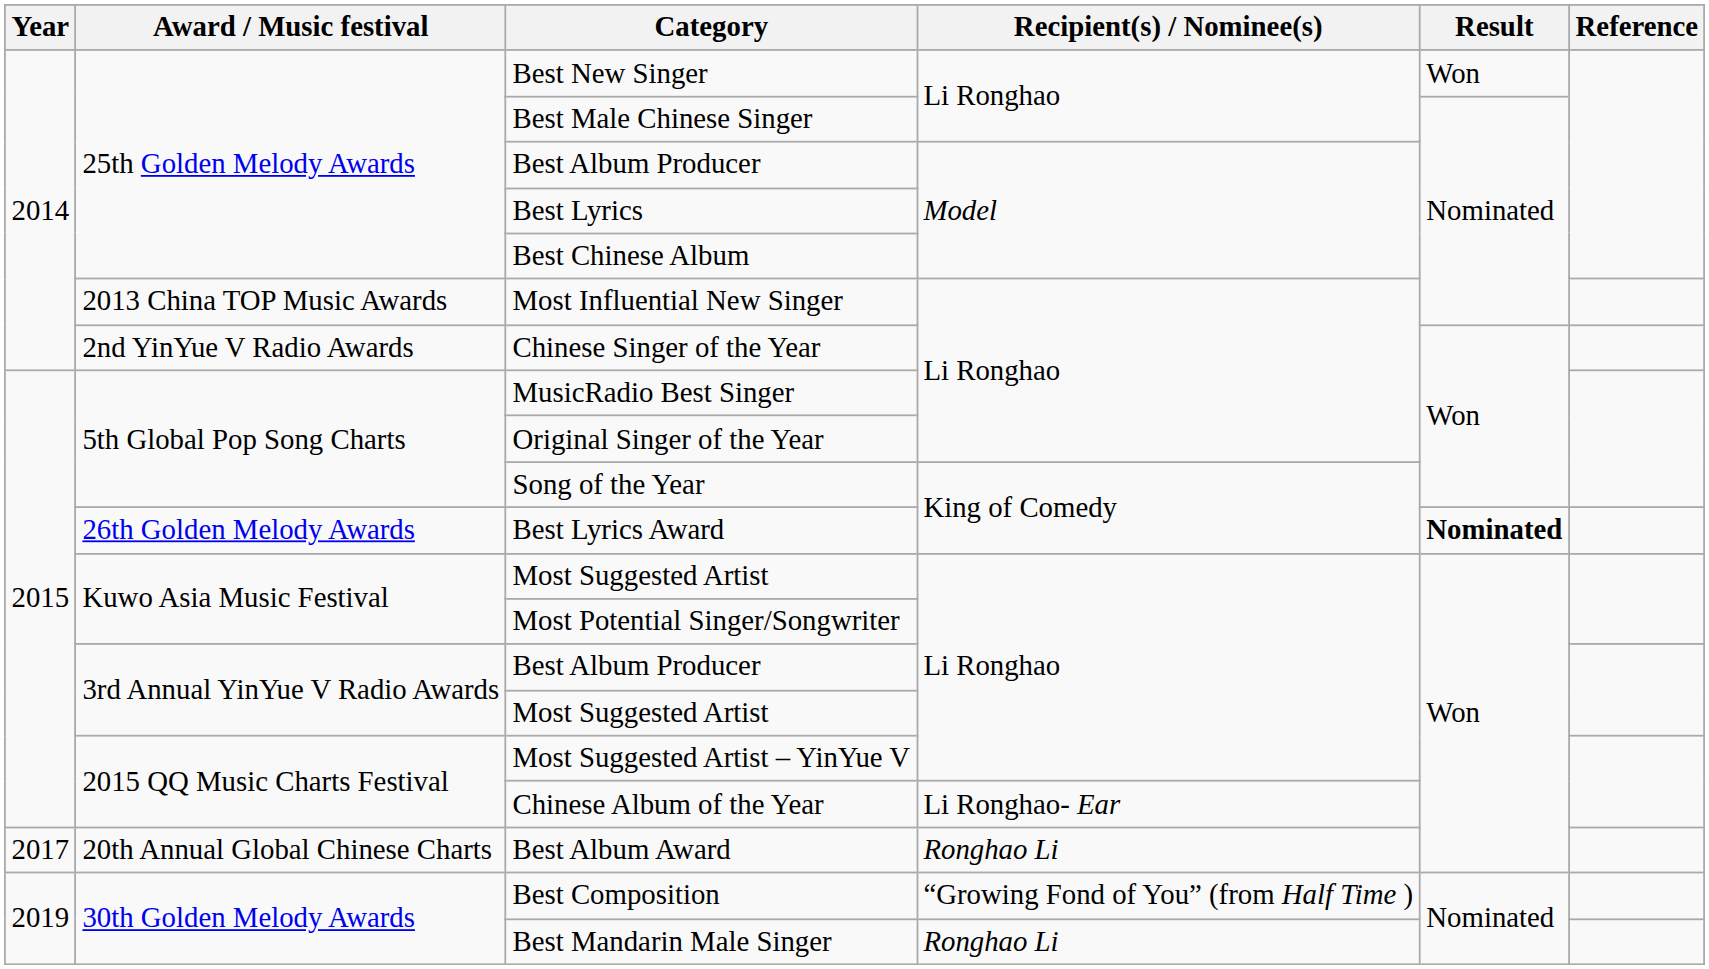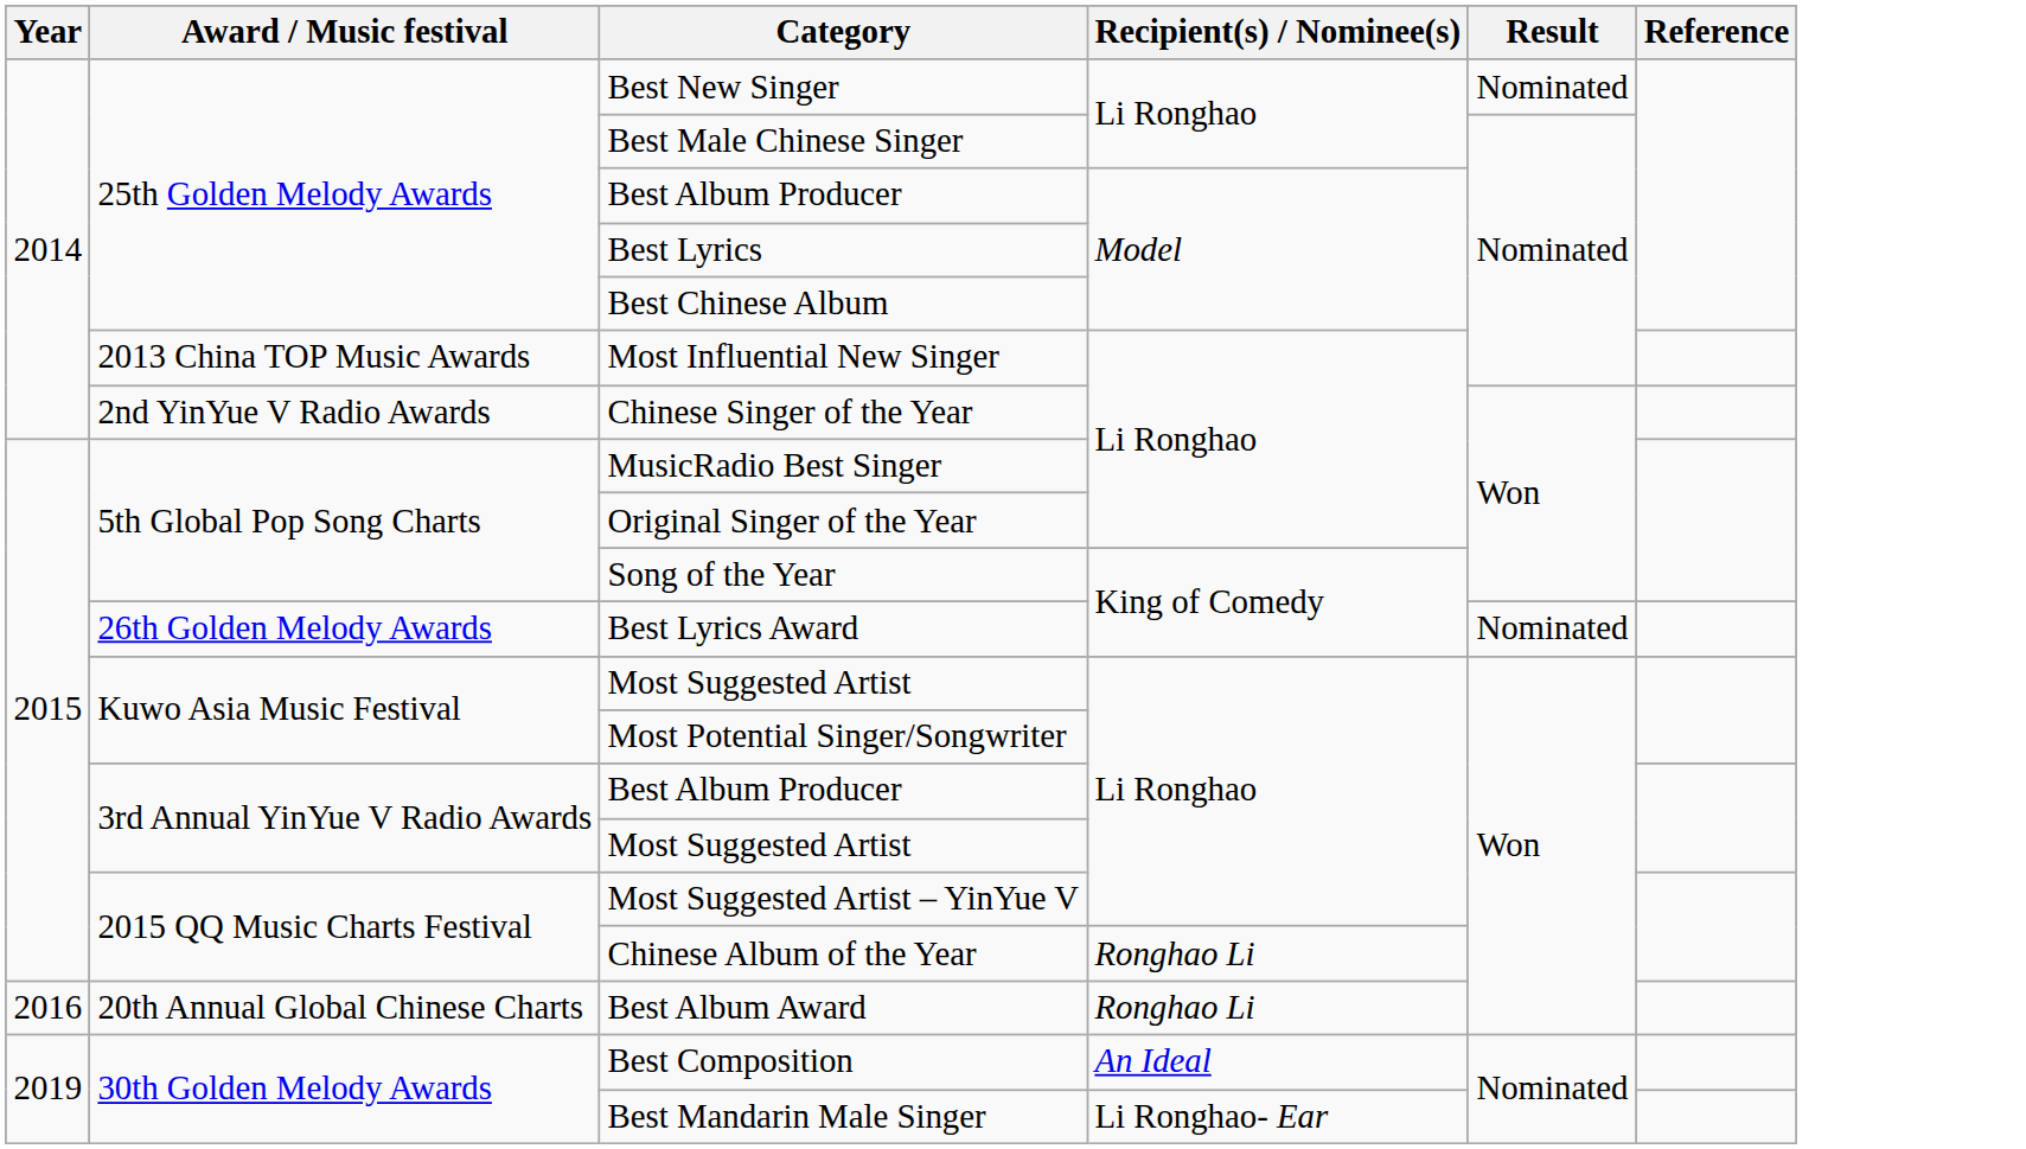Best New Singer | Result: Won -> Nominated
Best Lyrics Award | Result: bold -> normal
Chinese Album of the Year | Recipient(s) / Nominee(s): Li Ronghao- Ear -> Ronghao Li
Best Album Award | Year: 2017 -> 2016
Best Composition | Recipient(s) / Nominee(s): “Growing Fond of You” (from Half Time ) -> An Ideal
Best Mandarin Male Singer | Recipient(s) / Nominee(s): Ronghao Li -> Li Ronghao- Ear
